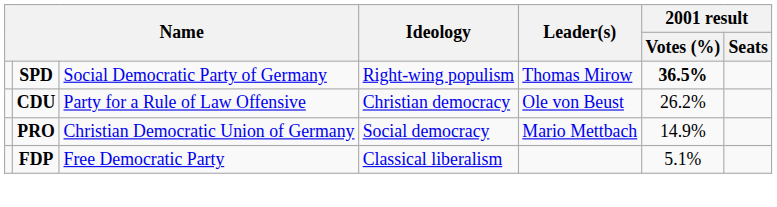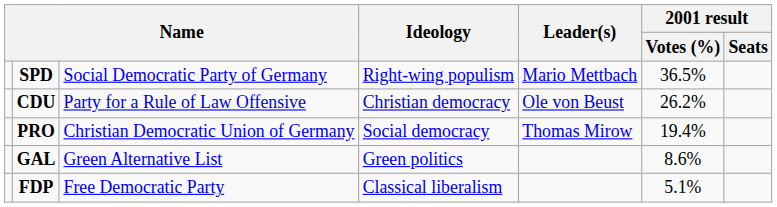SPD | Leader(s): Thomas Mirow -> Mario Mettbach
SPD | 2001 result / Votes (%): bold -> normal
PRO | Leader(s): Mario Mettbach -> Thomas Mirow
PRO | 2001 result / Votes (%): 14.9% -> 19.4%
+ row: GAL | Green Alternative List | Green politics | 8.6%
